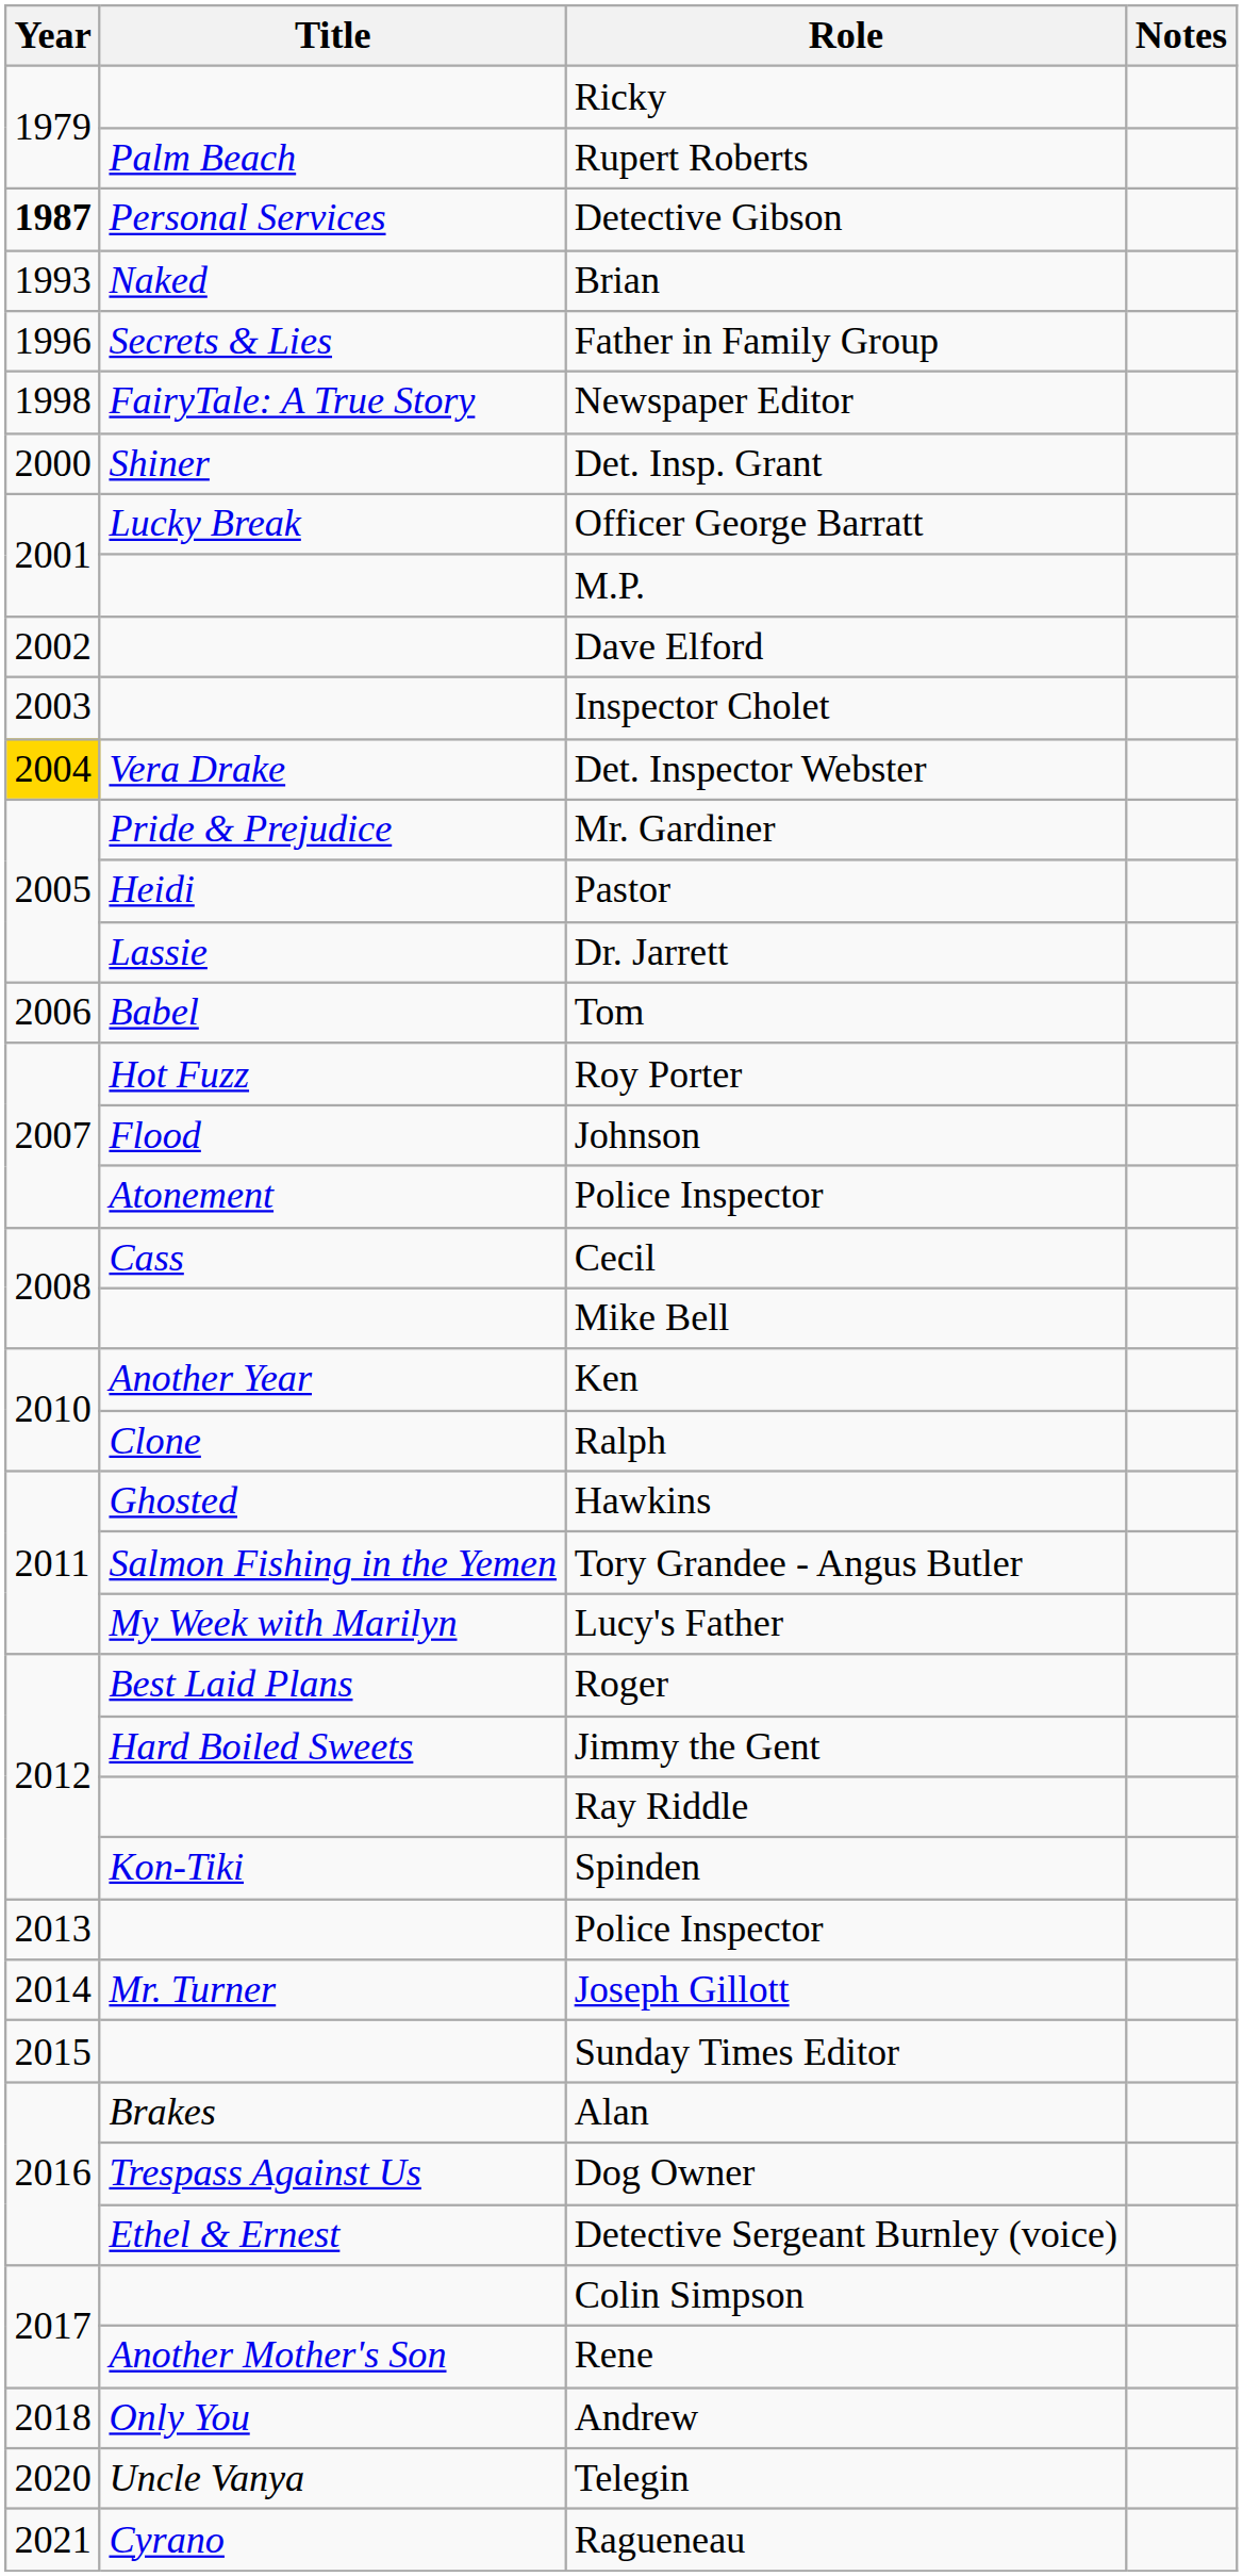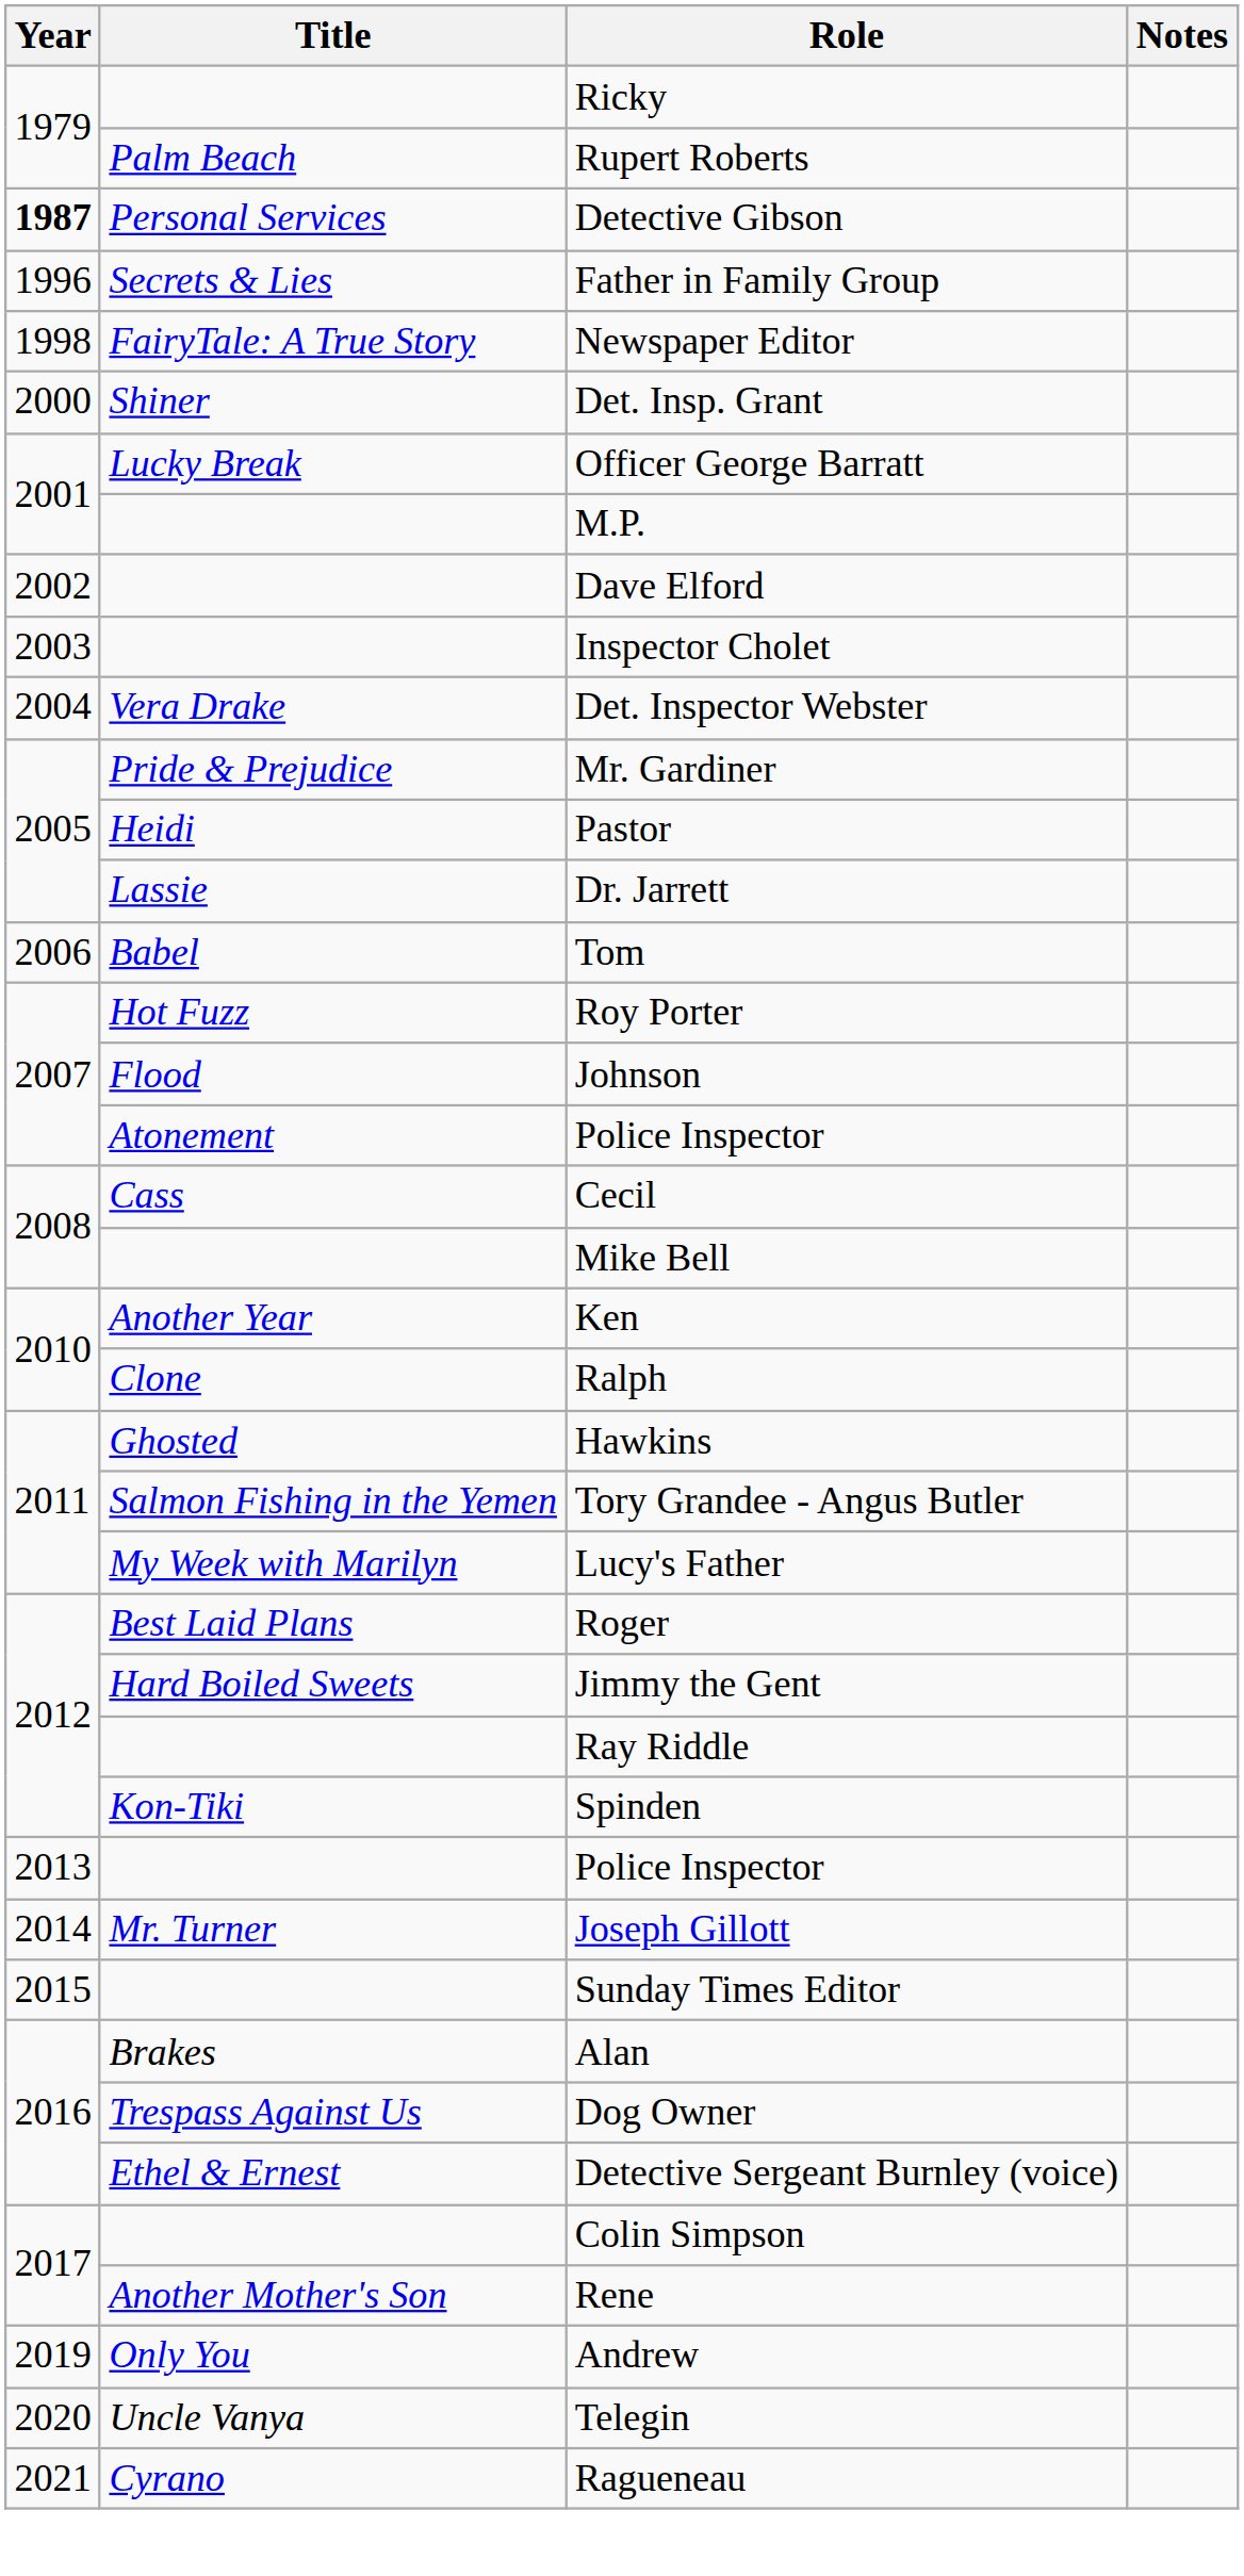- row: 1993 | Naked | Brian
Det. Inspector Webster | Year: gold background -> no background
Andrew | Year: 2018 -> 2019
